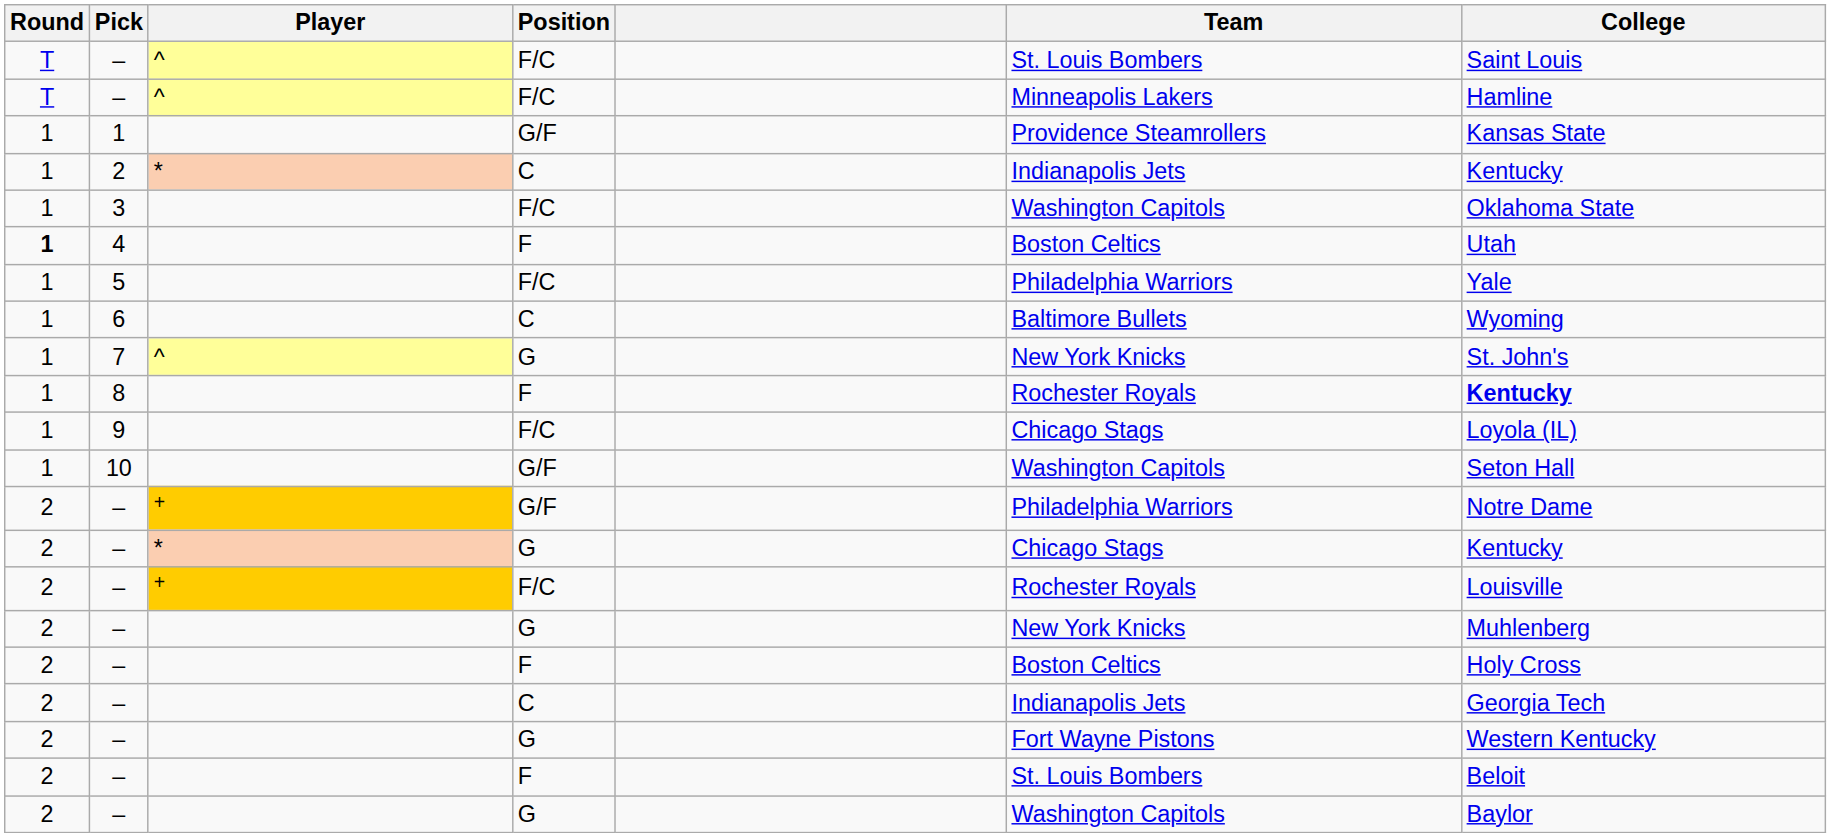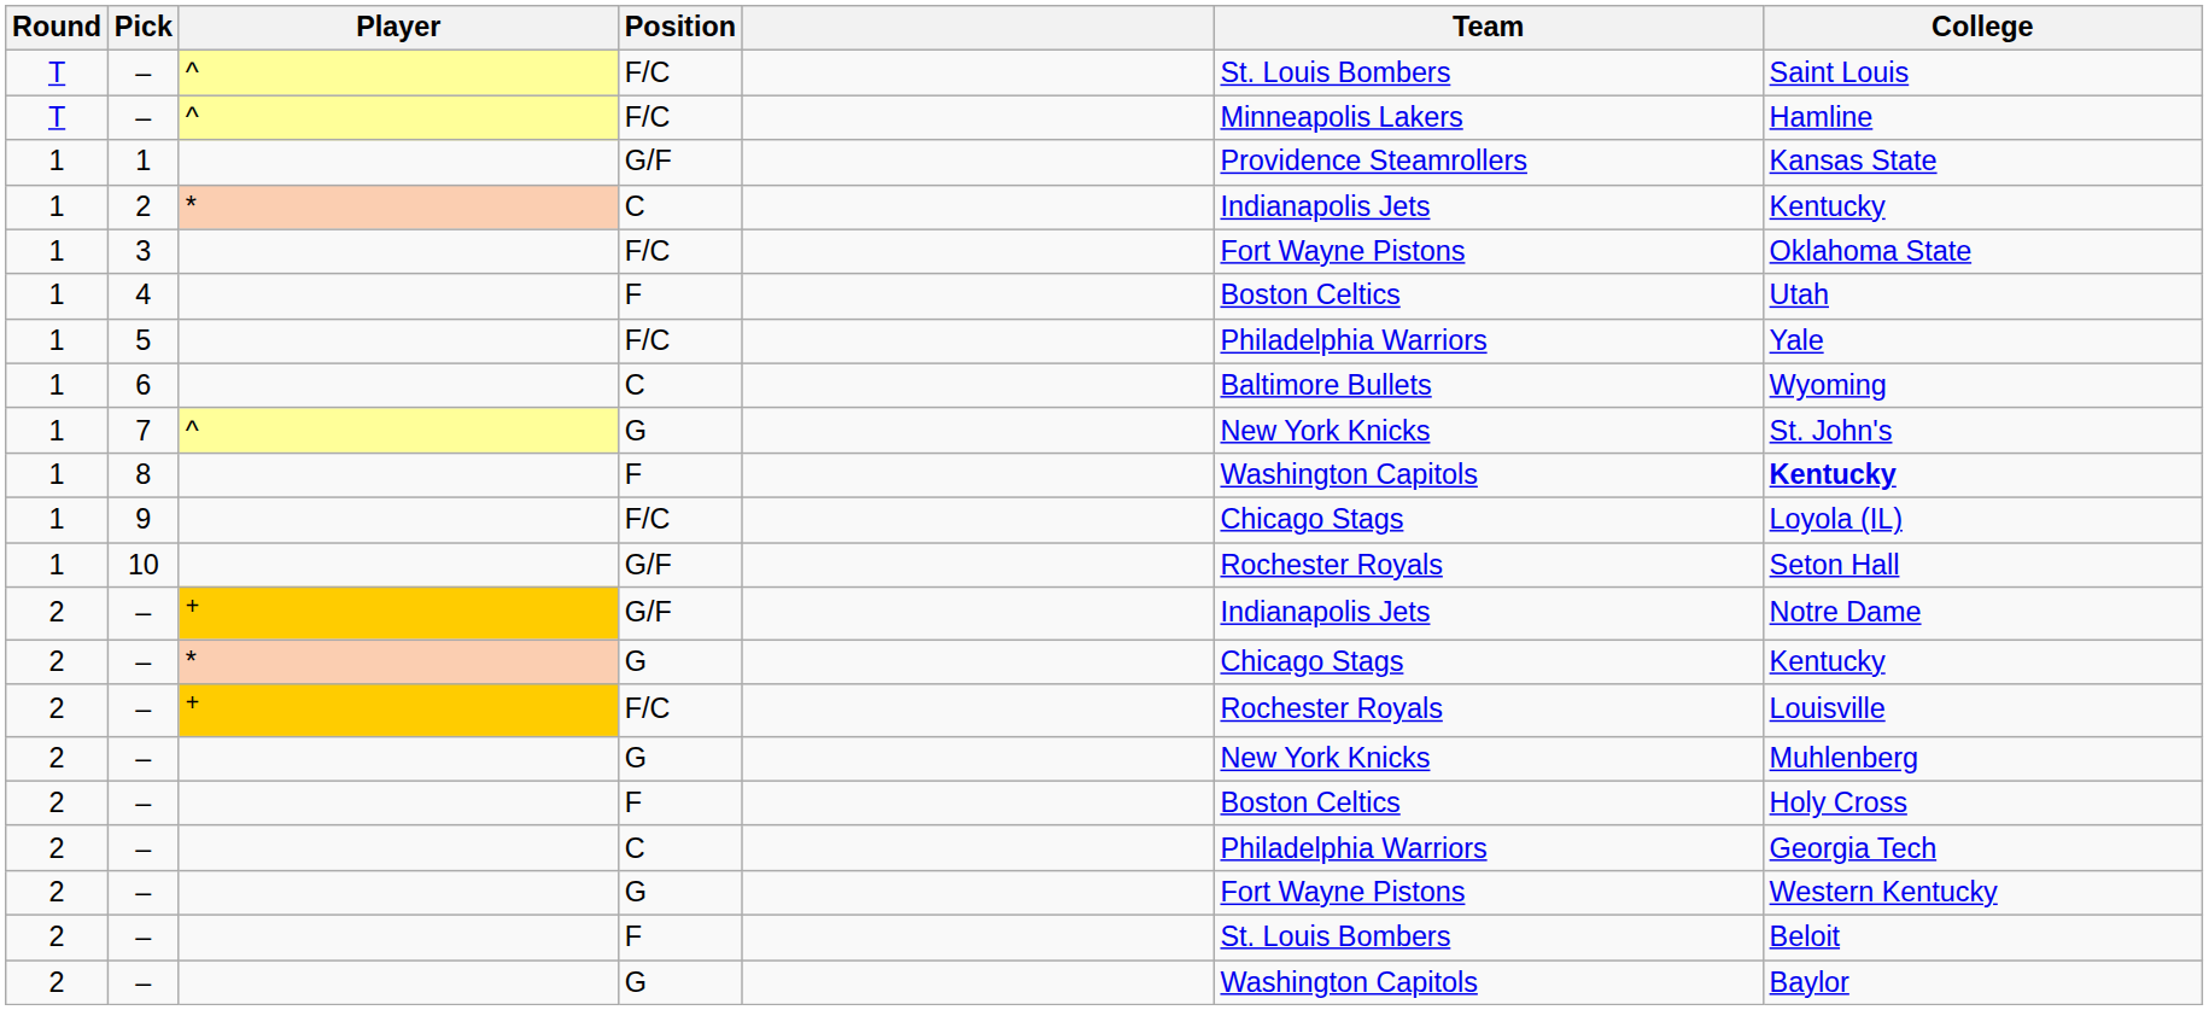3 | Team: Washington Capitols -> Fort Wayne Pistons
4 | Round: bold -> normal
8 | Team: Rochester Royals -> Washington Capitols
10 | Team: Washington Capitols -> Rochester Royals
– / G/F | Team: Philadelphia Warriors -> Indianapolis Jets
– / C | Team: Indianapolis Jets -> Philadelphia Warriors
